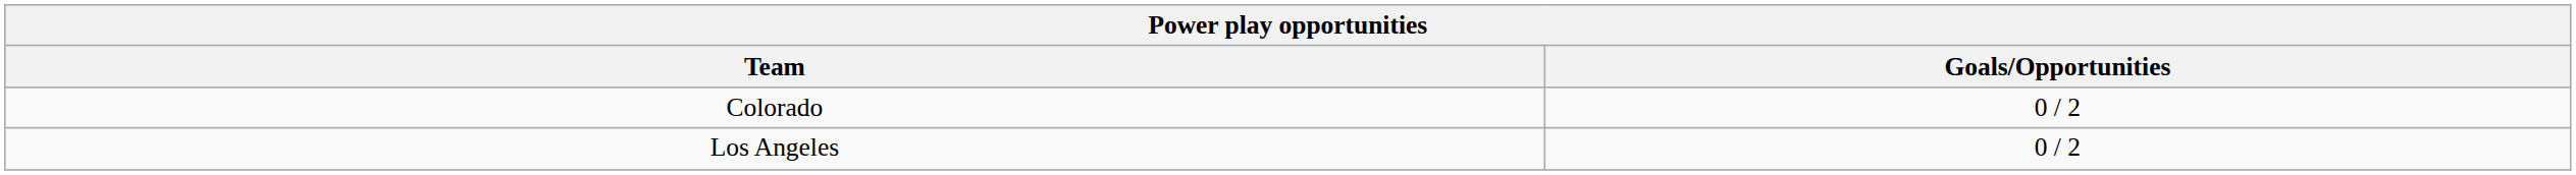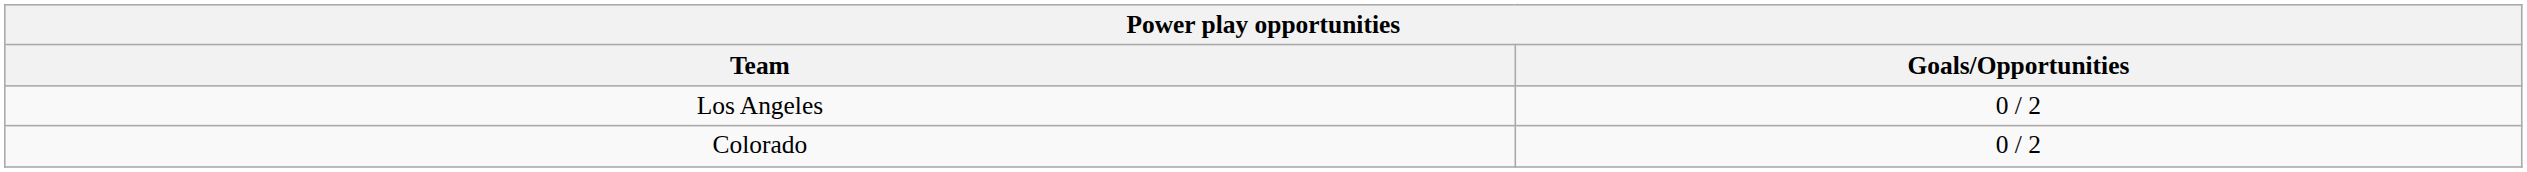rows swapped: Los Angeles <-> Colorado
